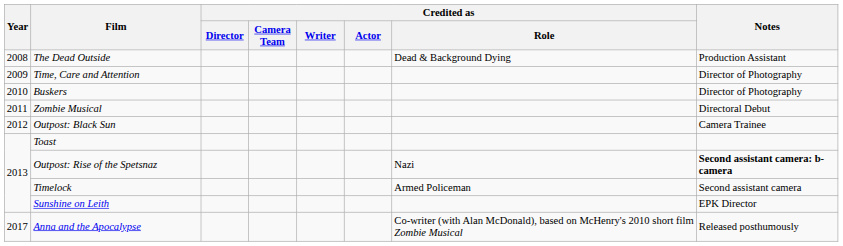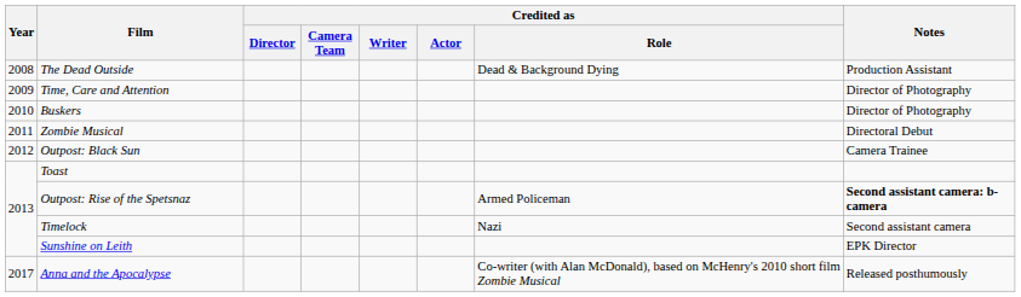Outpost: Rise of the Spetsnaz | Credited as / Role: Nazi -> Armed Policeman
Timelock | Credited as / Role: Armed Policeman -> Nazi
